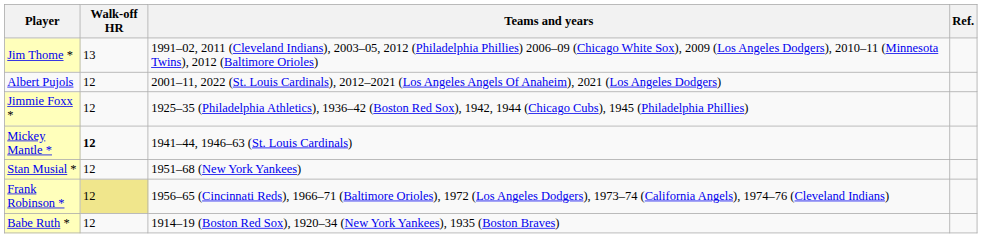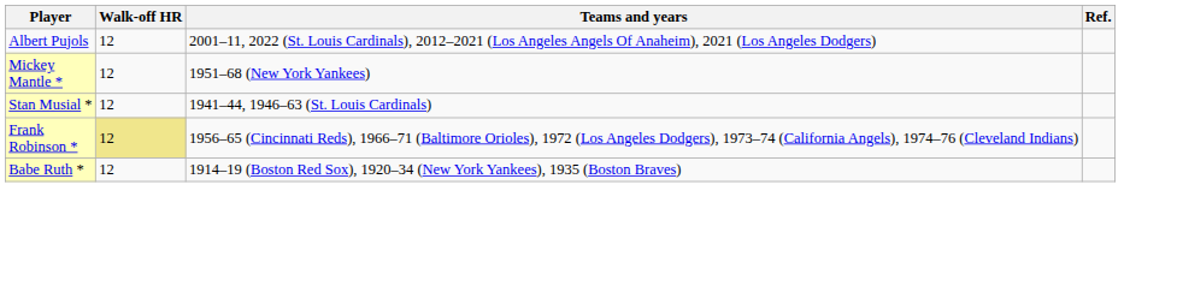- row: Jim Thome * | 13 | 1991–02, 2011 (Cleveland Indians), 2003–05, 2012 (Philadelphia Phillies) 2006–09 (Chicago White Sox), 2009 (Los Angeles Dodgers), 2010–11 (Minnesota Twins), 2012 (Baltimore Orioles)
- row: Jimmie Foxx * | 12 | 1925–35 (Philadelphia Athletics), 1936–42 (Boston Red Sox), 1942, 1944 (Chicago Cubs), 1945 (Philadelphia Phillies)
Mickey Mantle * | Walk-off HR: bold -> normal
Mickey Mantle * | Teams and years: 1941–44, 1946–63 (St. Louis Cardinals) -> 1951–68 (New York Yankees)
Stan Musial * | Teams and years: 1951–68 (New York Yankees) -> 1941–44, 1946–63 (St. Louis Cardinals)
